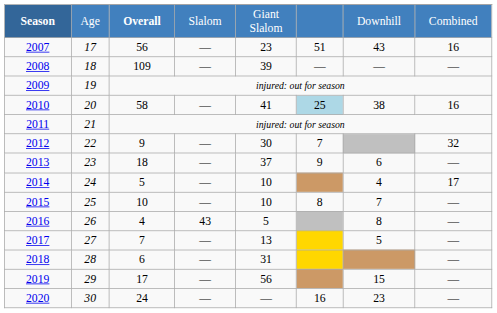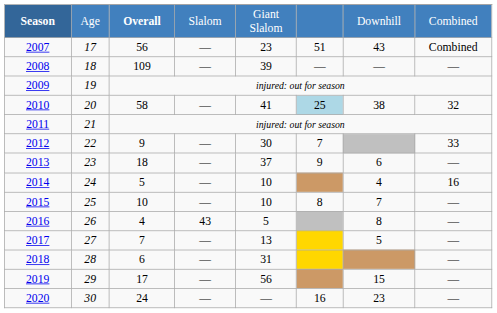2007 | column 8: 16 -> Combined
2010 | column 8: 16 -> 32
2012 | column 8: 32 -> 33
2014 | column 8: 17 -> 16
